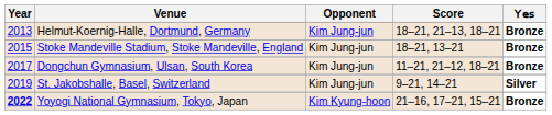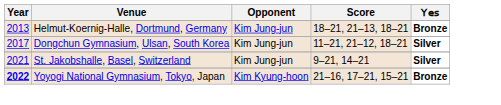- row: 2015 | Stoke Mandeville Stadium, Stoke Mandeville, England | Kim Jung-jun | 18–21, 13–21 | Bronze
Dongchun Gymnasium, Ulsan, South Korea | 𝖸𝖾𝗌: Bronze -> Silver
St. Jakobshalle, Basel, Switzerland | Year: 2019 -> 2021
